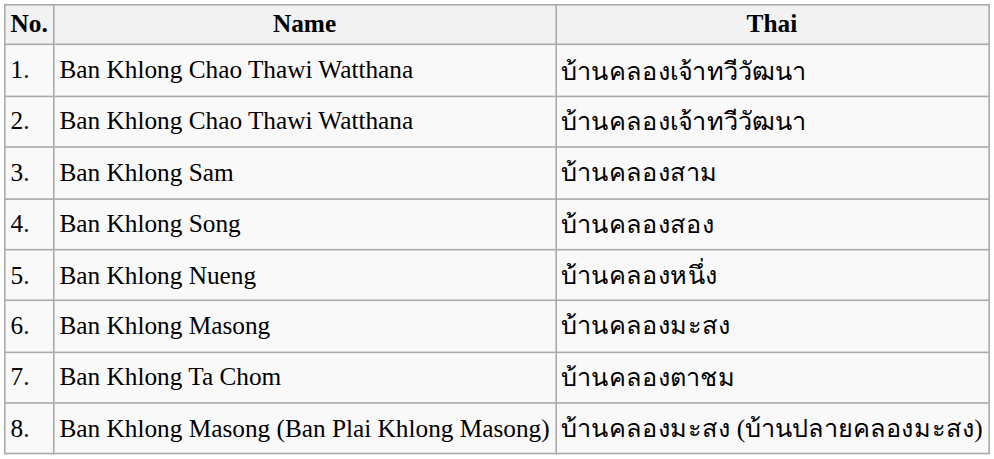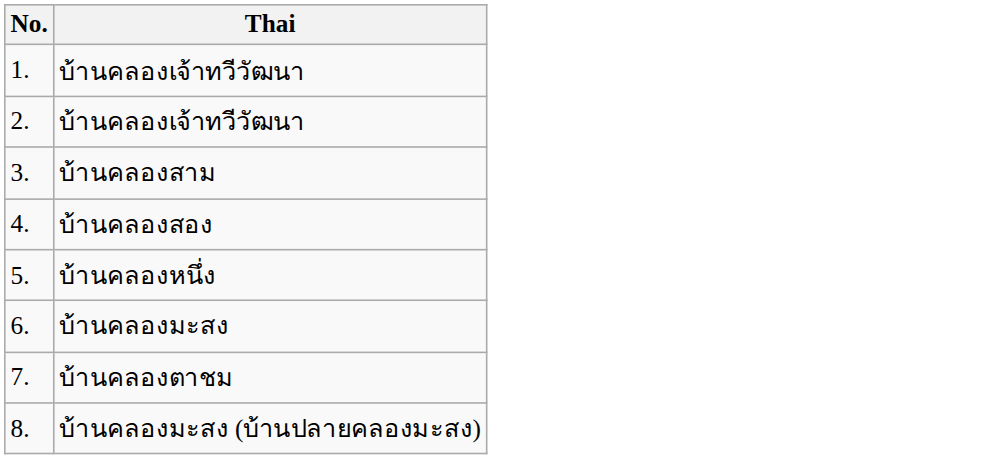- column: Name | Ban Khlong Chao Thawi Watthana | Ban Khlong Chao Thawi Watthana | Ban Khlong Sam | Ban Khlong Song | Ban Khlong Nueng | Ban Khlong Masong | Ban Khlong Ta Chom | Ban Khlong Masong (Ban Plai Khlong Masong)
